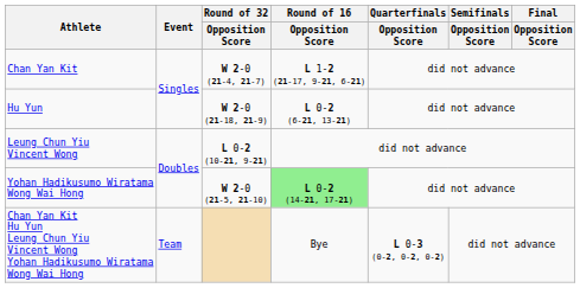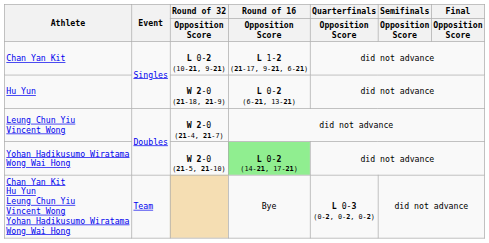Chan Yan Kit | Round of 32 / Opposition Score: W 2-0 (21-4, 21-7) -> L 0-2 (10-21, 9-21)
Leung Chun Yiu Vincent Wong | Round of 32 / Opposition Score: L 0-2 (10-21, 9-21) -> W 2-0 (21-4, 21-7)
